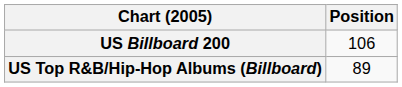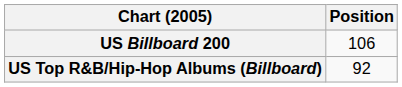US Top R&B/Hip-Hop Albums (Billboard) | Position: 89 -> 92
